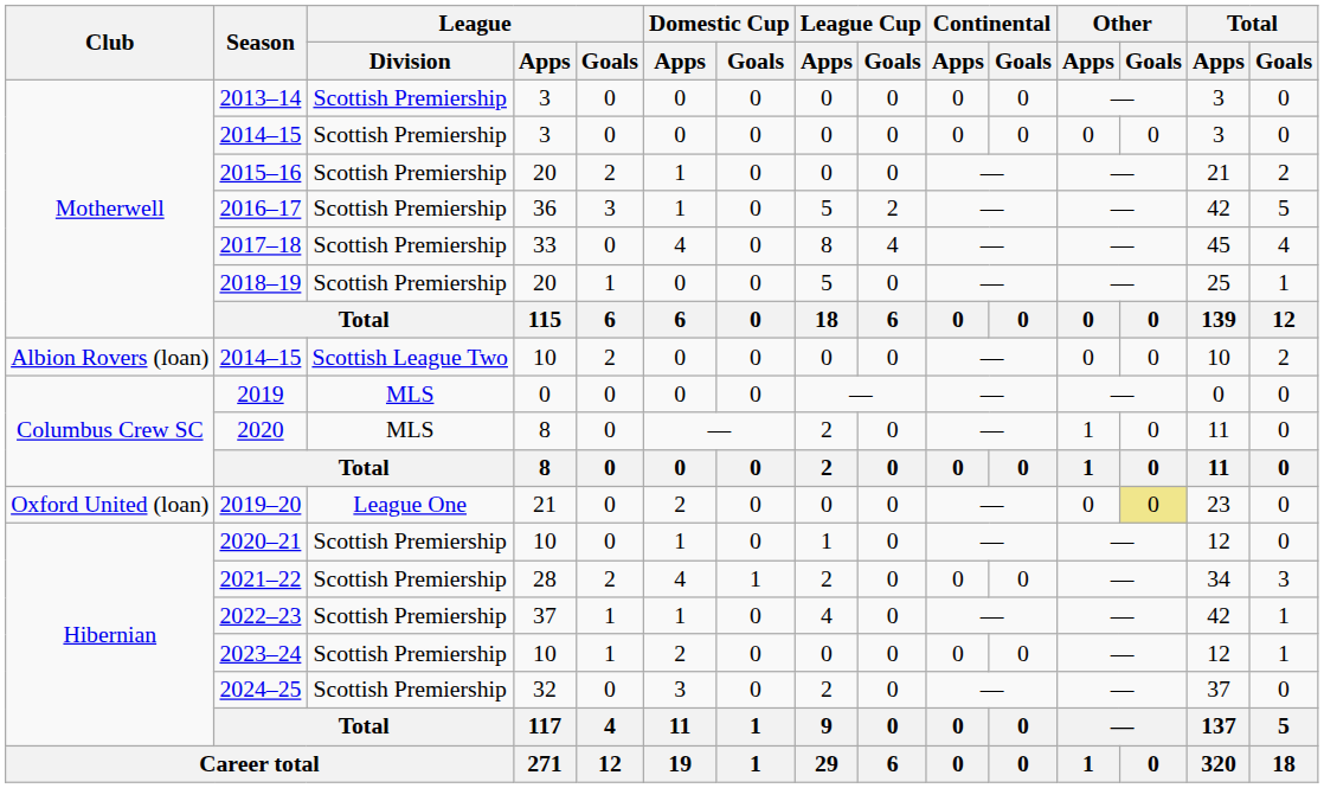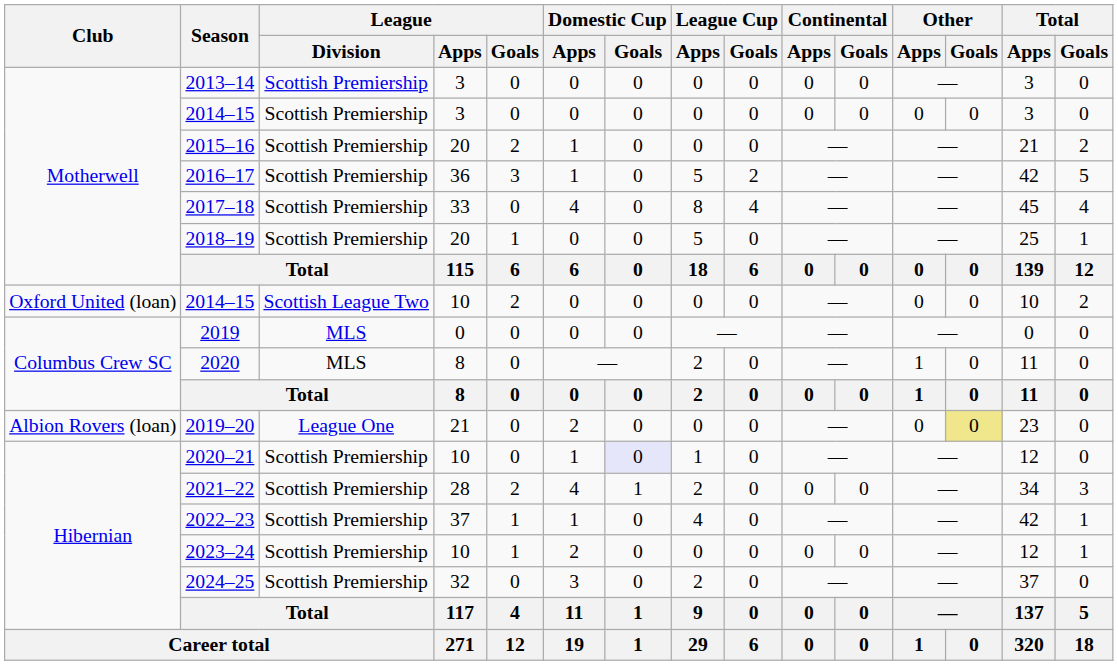2014–15 / 10 | Club: Albion Rovers (loan) -> Oxford United (loan)
2019–20 | Club: Oxford United (loan) -> Albion Rovers (loan)
2020–21 | Domestic Cup / Goals: no background -> lavender background
